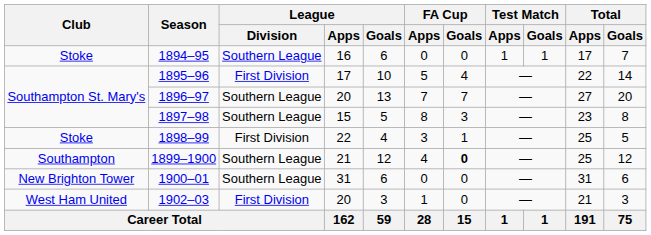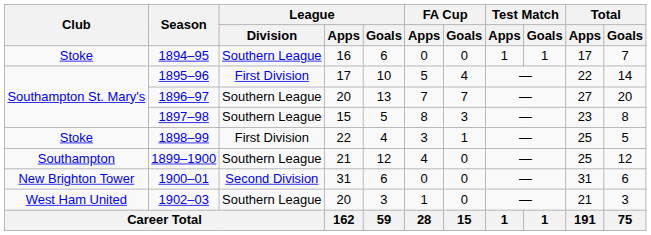1899–1900 | FA Cup / Goals: bold -> normal
1900–01 | League / Division: Southern League -> Second Division
1902–03 | League / Division: First Division -> Southern League
